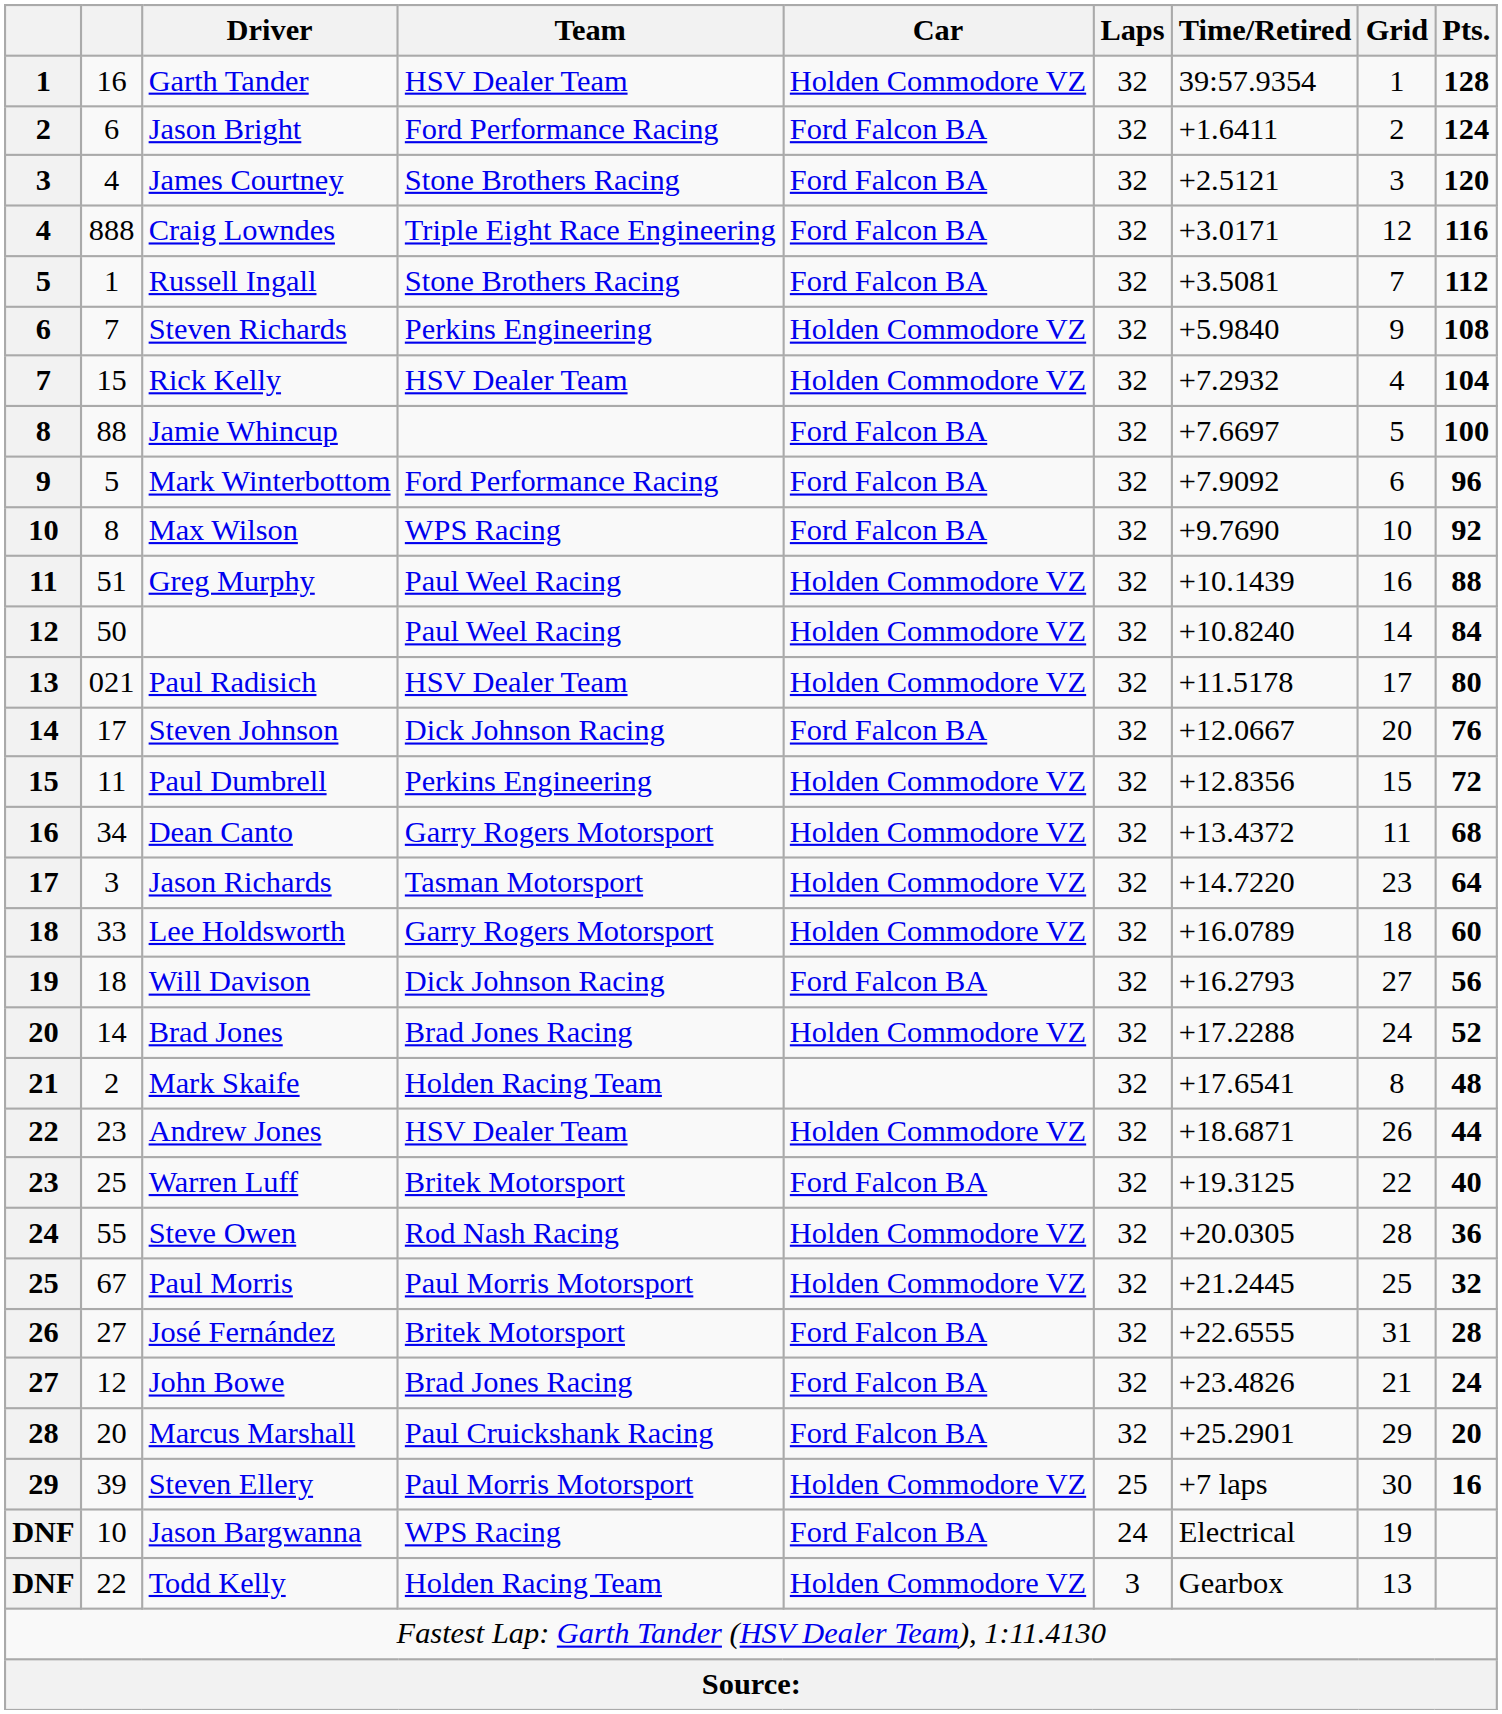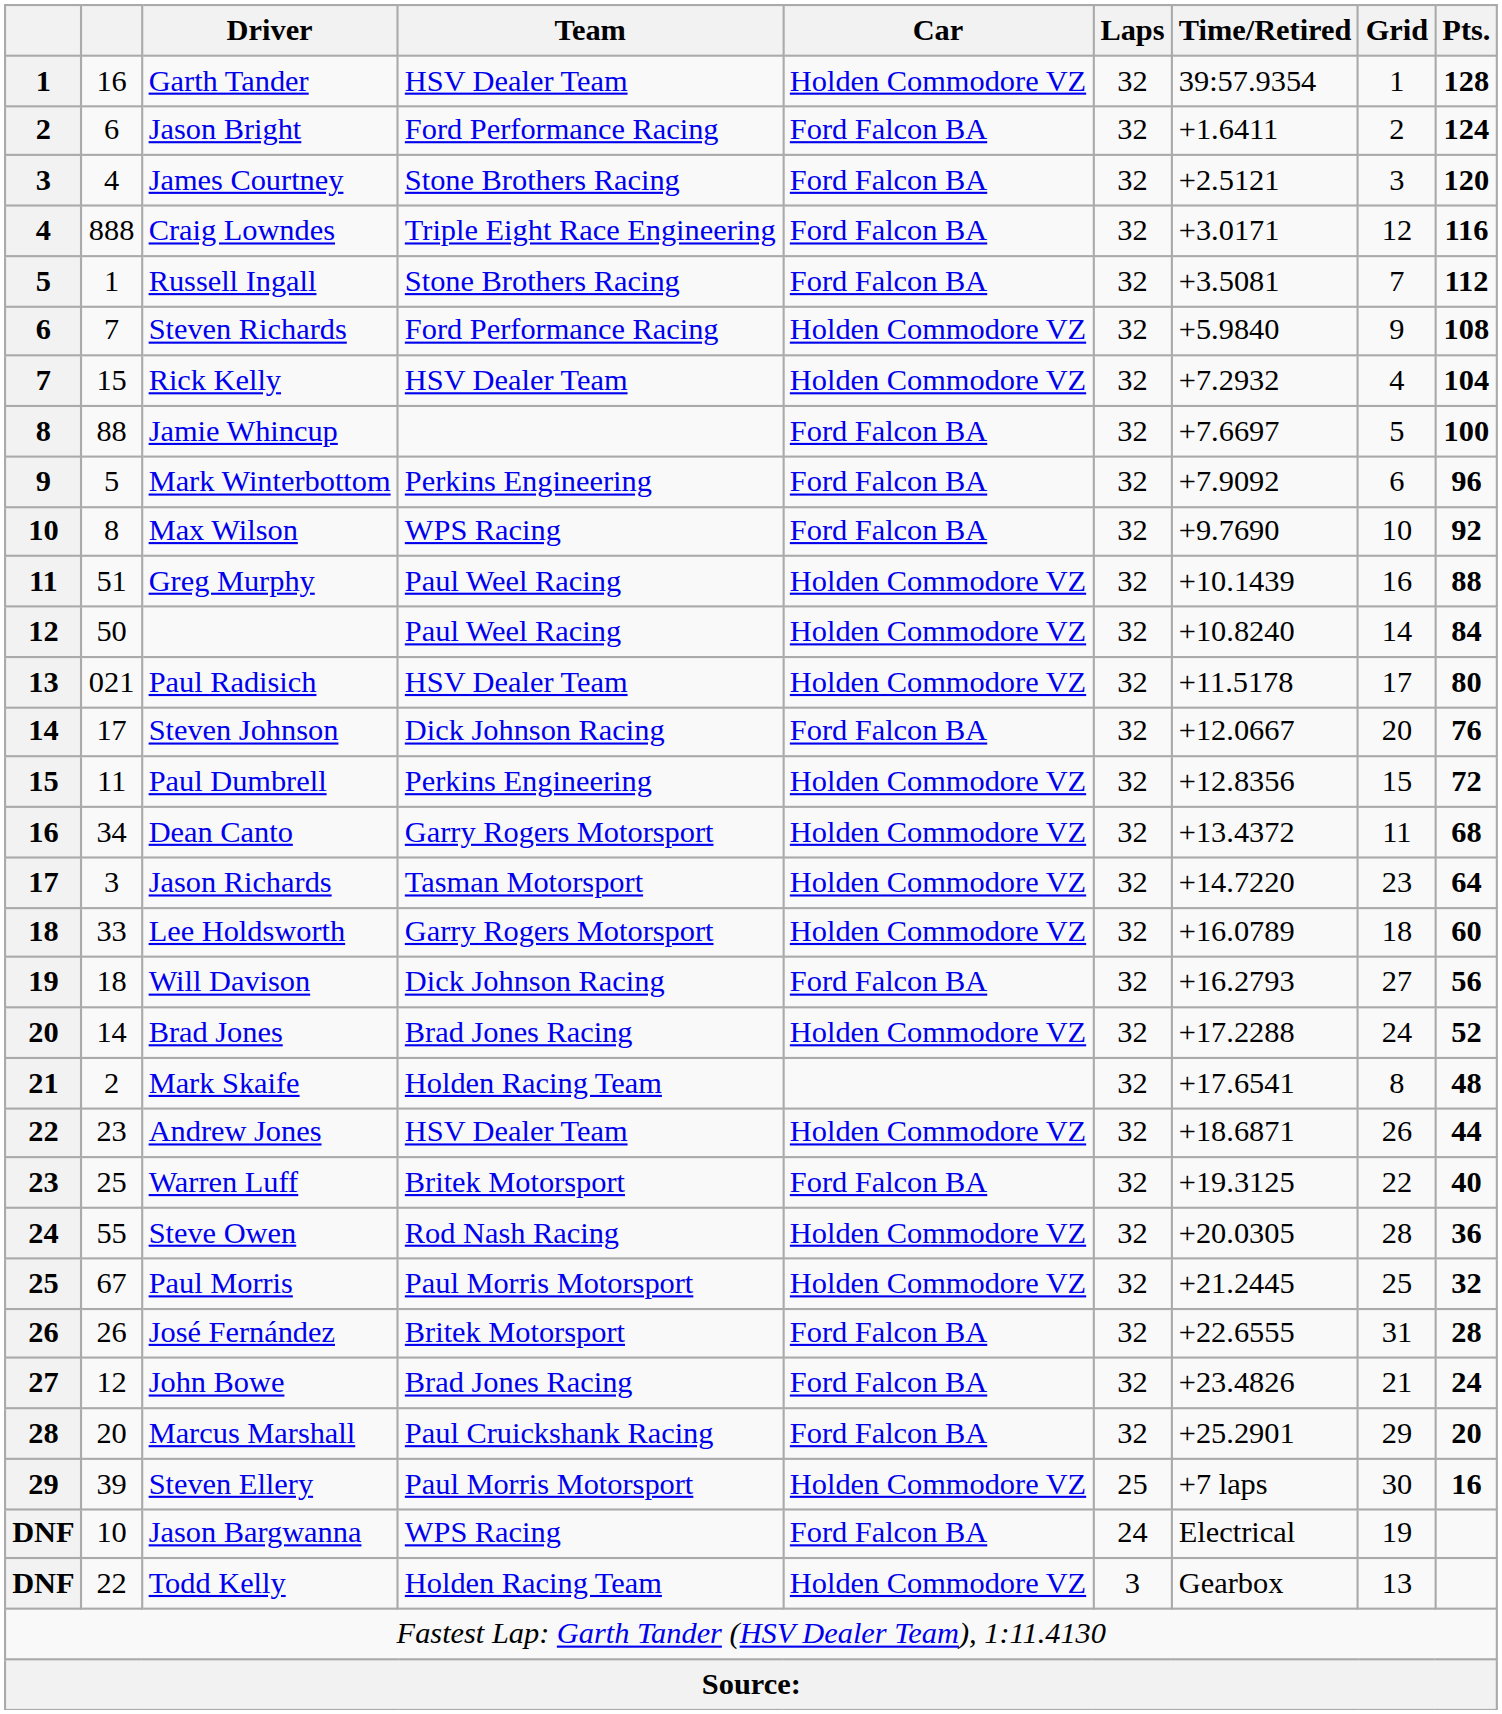Steven Richards | Team: Perkins Engineering -> Ford Performance Racing
Mark Winterbottom | Team: Ford Performance Racing -> Perkins Engineering
José Fernández | column 2: 27 -> 26
